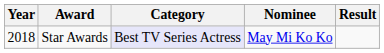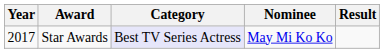Star Awards | Year: 2018 -> 2017
